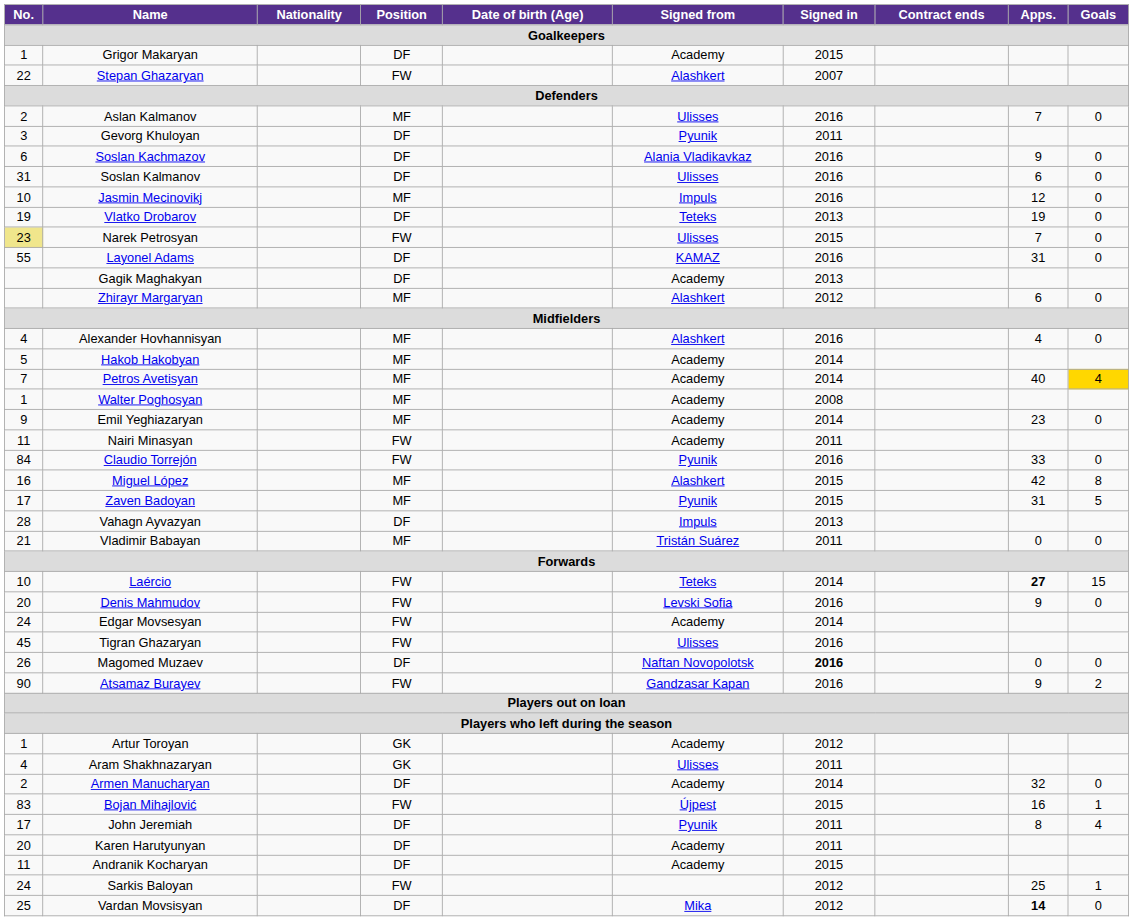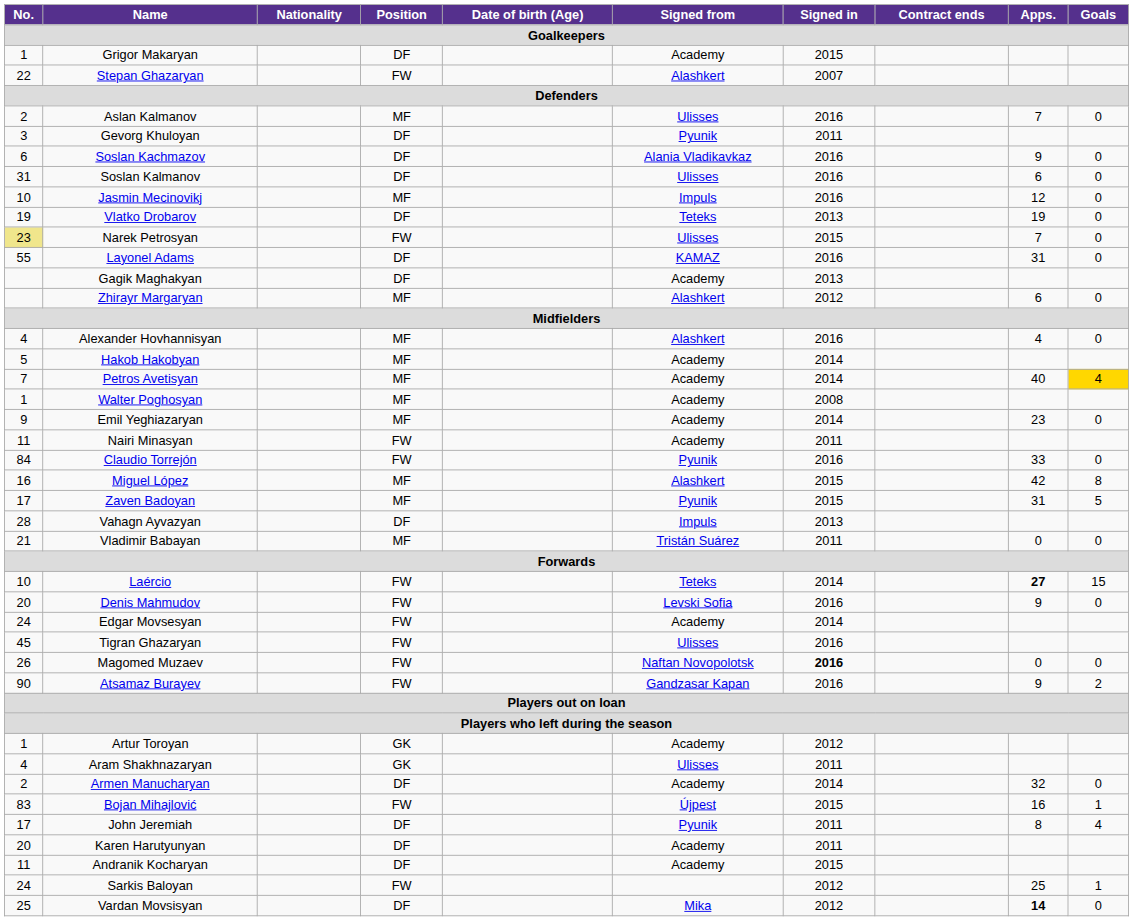Magomed Muzaev | Position: DF -> FW
